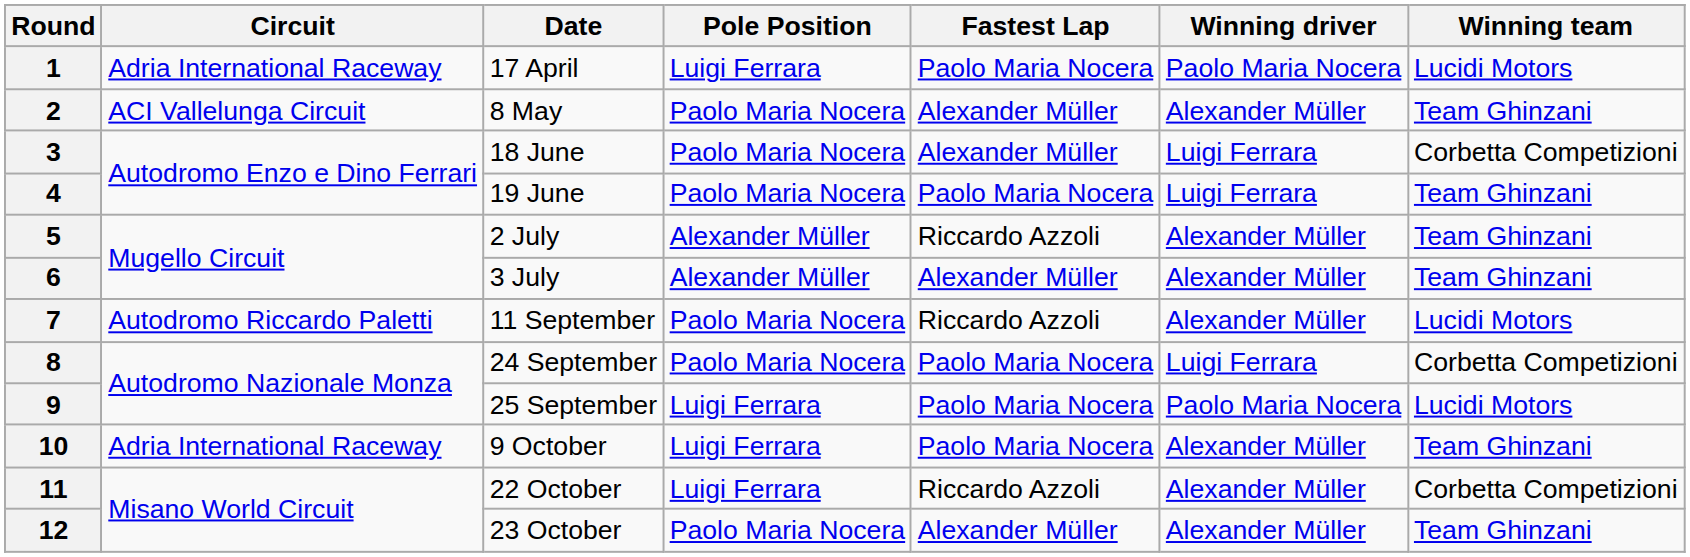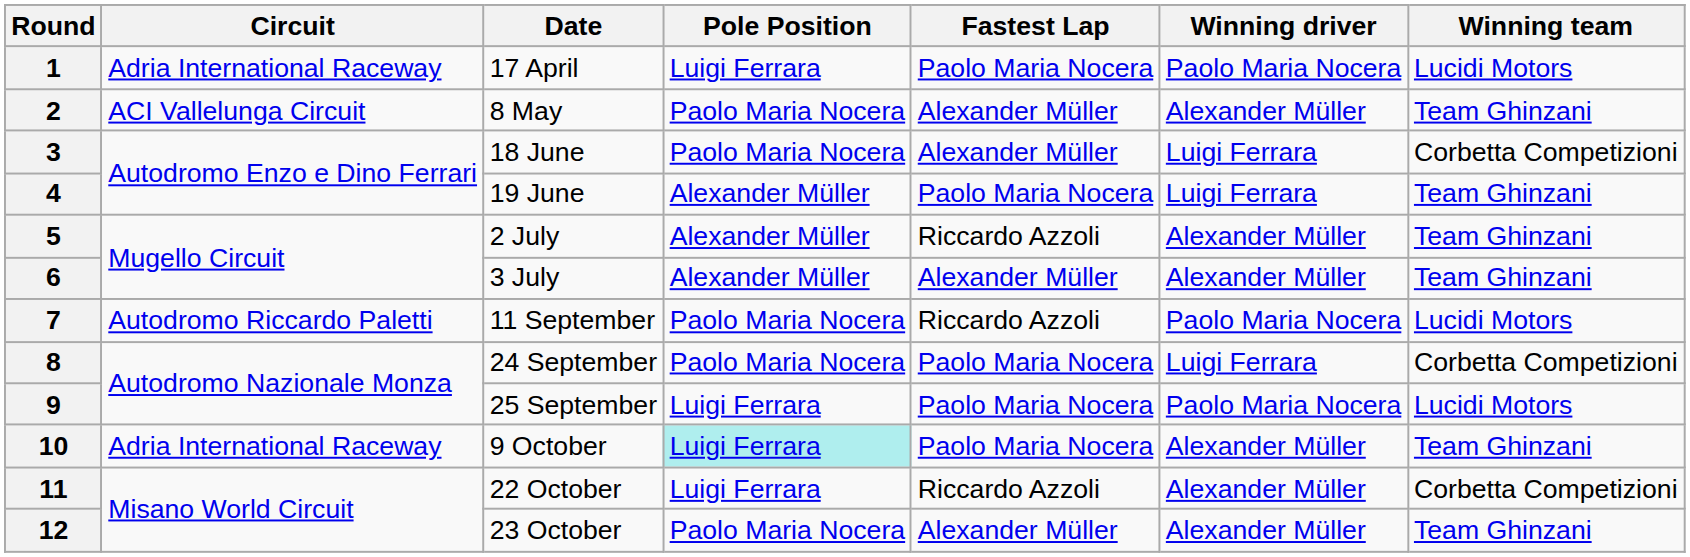4 | Pole Position: Paolo Maria Nocera -> Alexander Müller
7 | Winning driver: Alexander Müller -> Paolo Maria Nocera
10 | Pole Position: no background -> paleturquoise background
